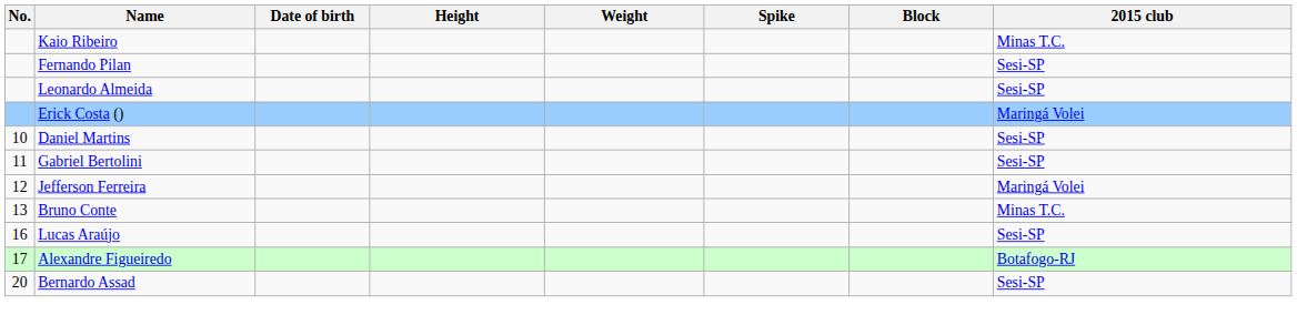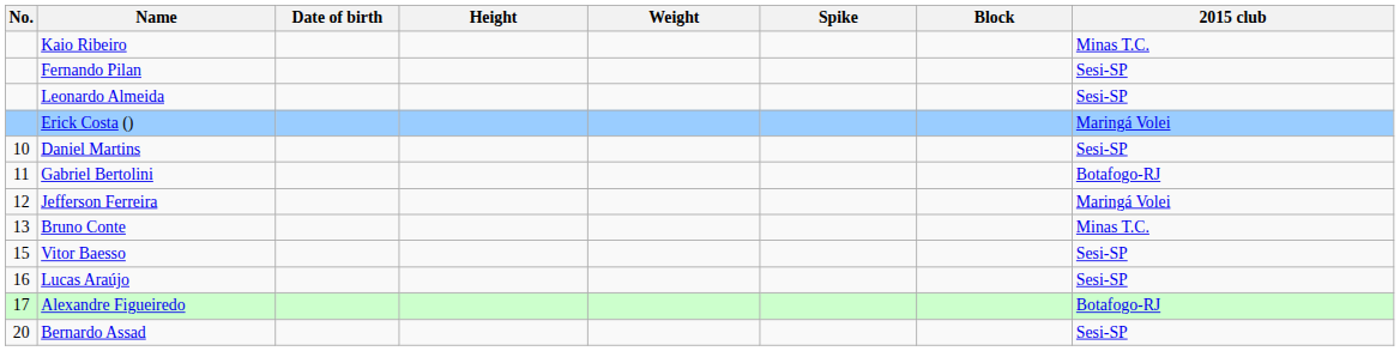Gabriel Bertolini | 2015 club: Sesi-SP -> Botafogo-RJ
+ row: 15 | Vitor Baesso | Sesi-SP
